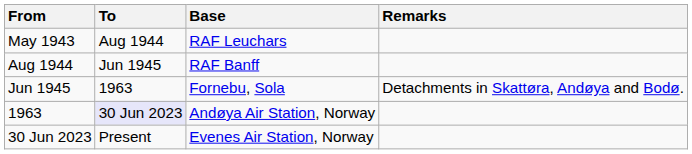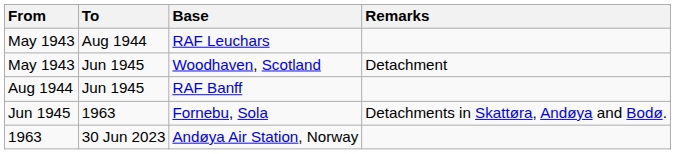+ row: May 1943 | Jun 1945 | Woodhaven, Scotland | Detachment
Andøya Air Station, Norway | To: lavender background -> no background
- row: 30 Jun 2023 | Present | Evenes Air Station, Norway
